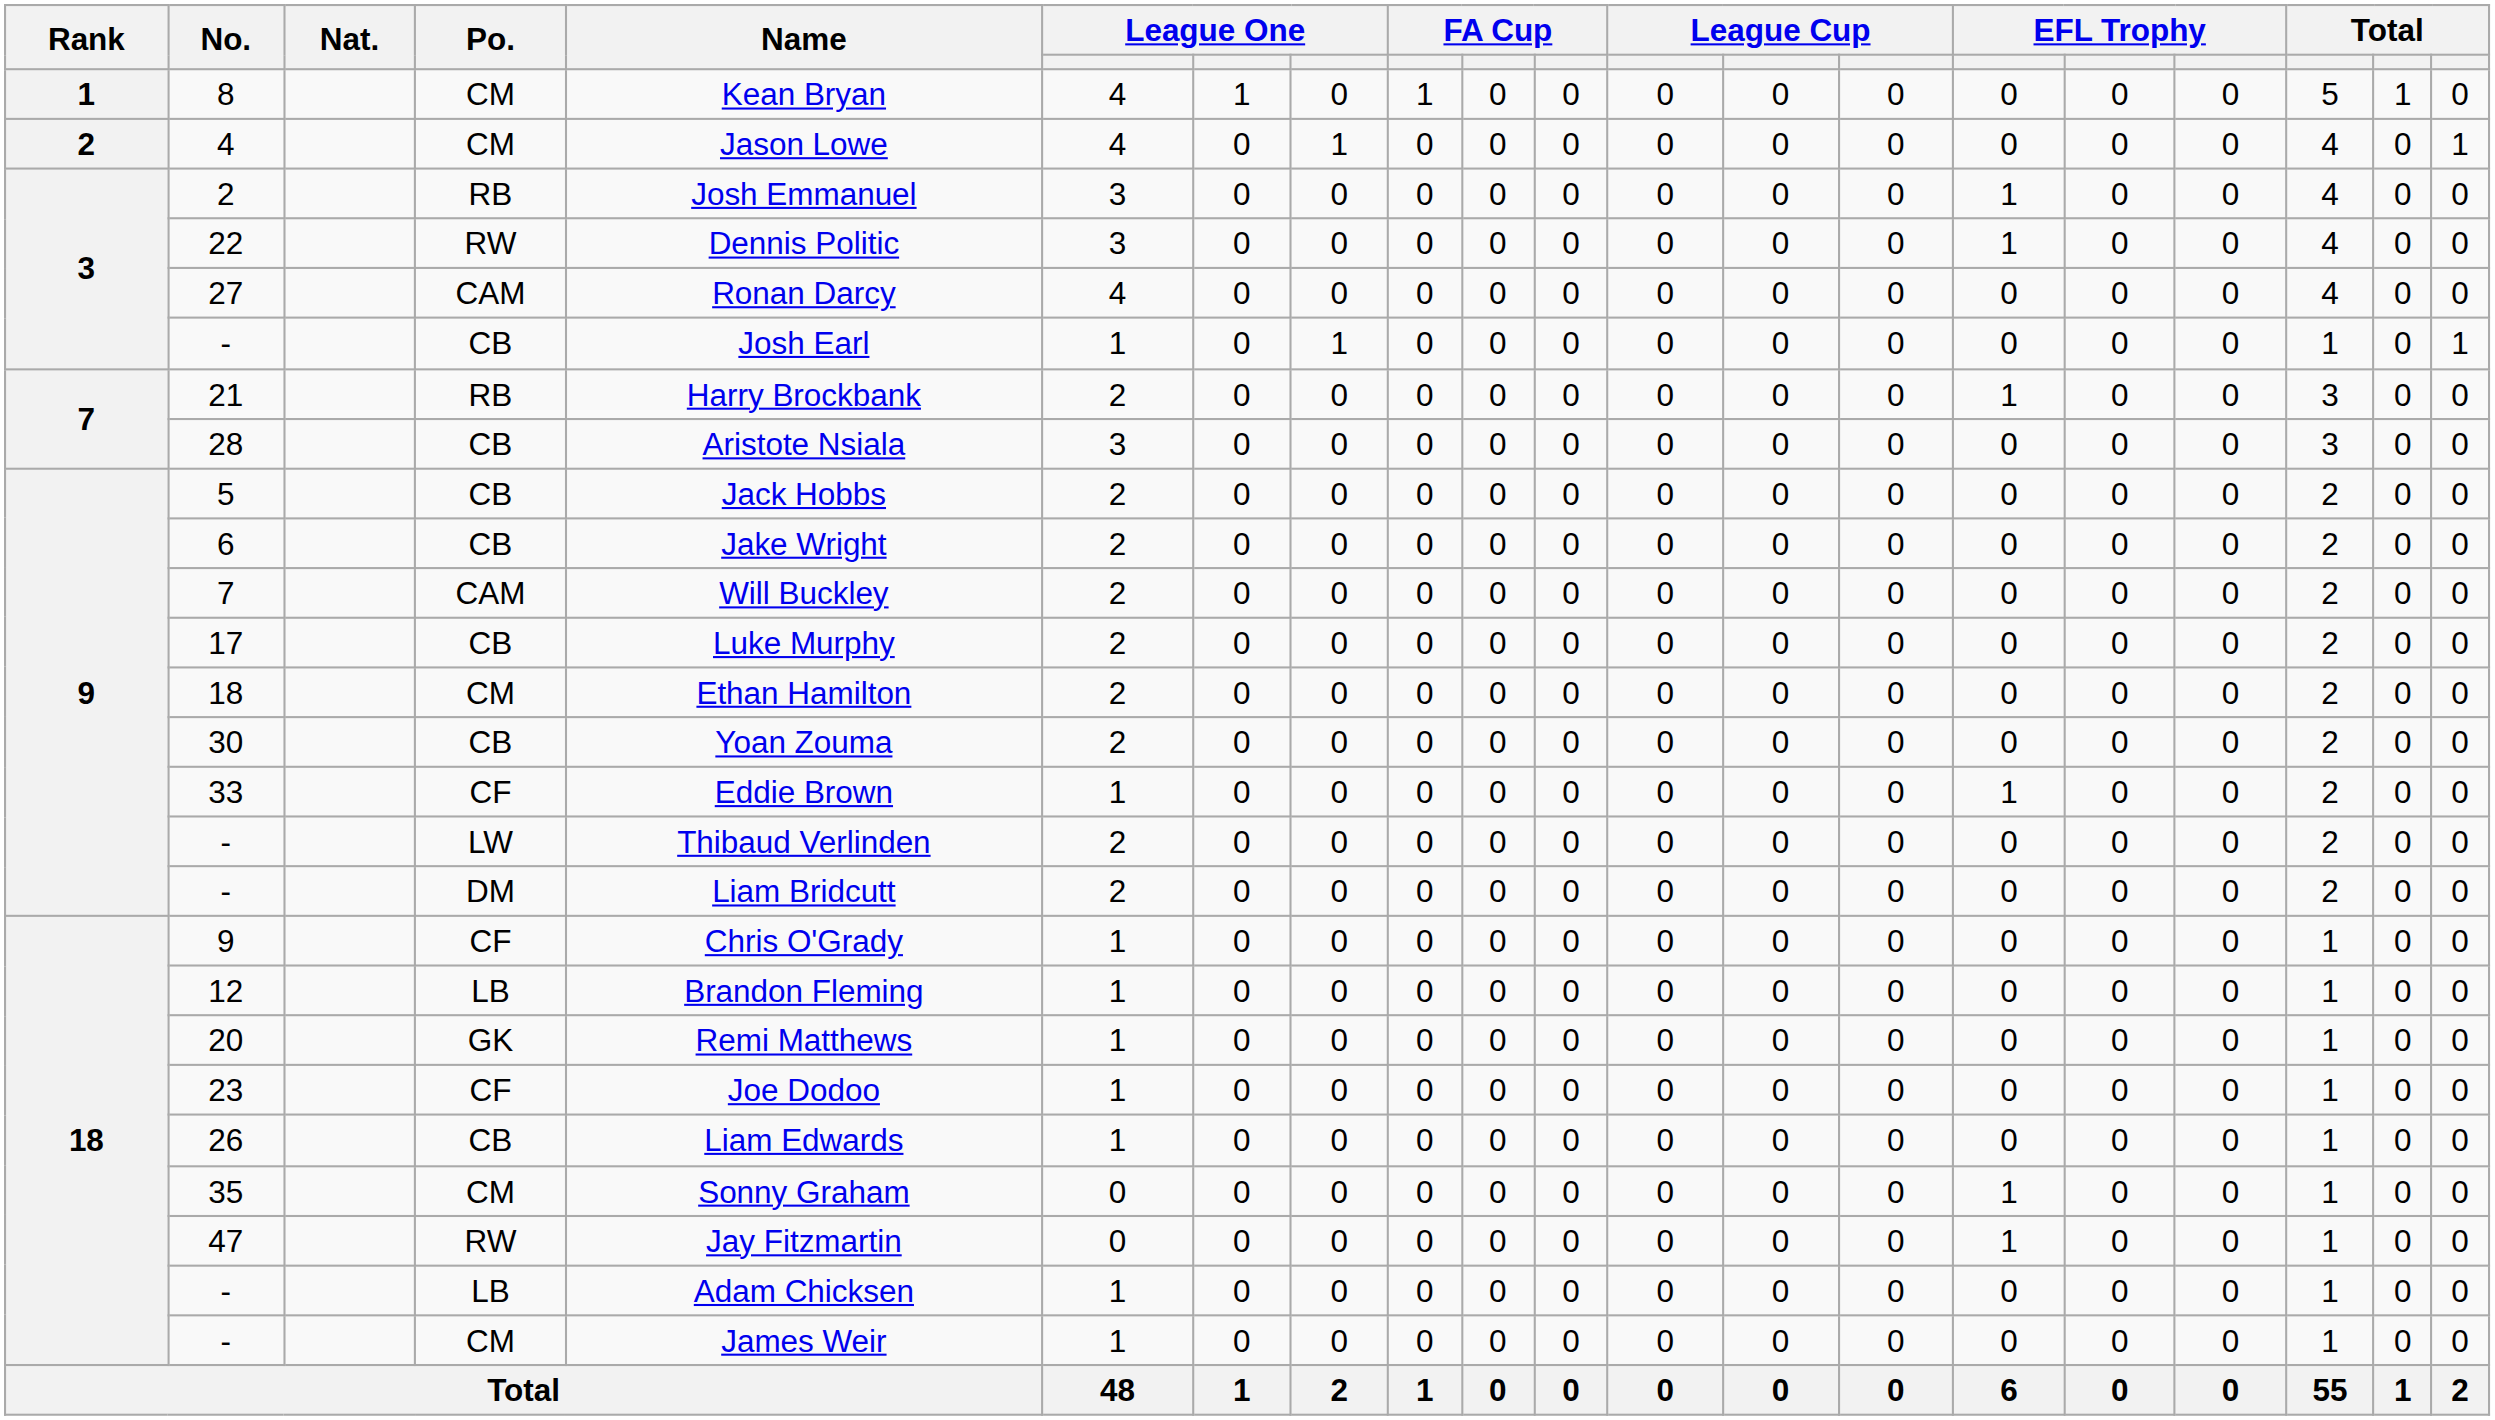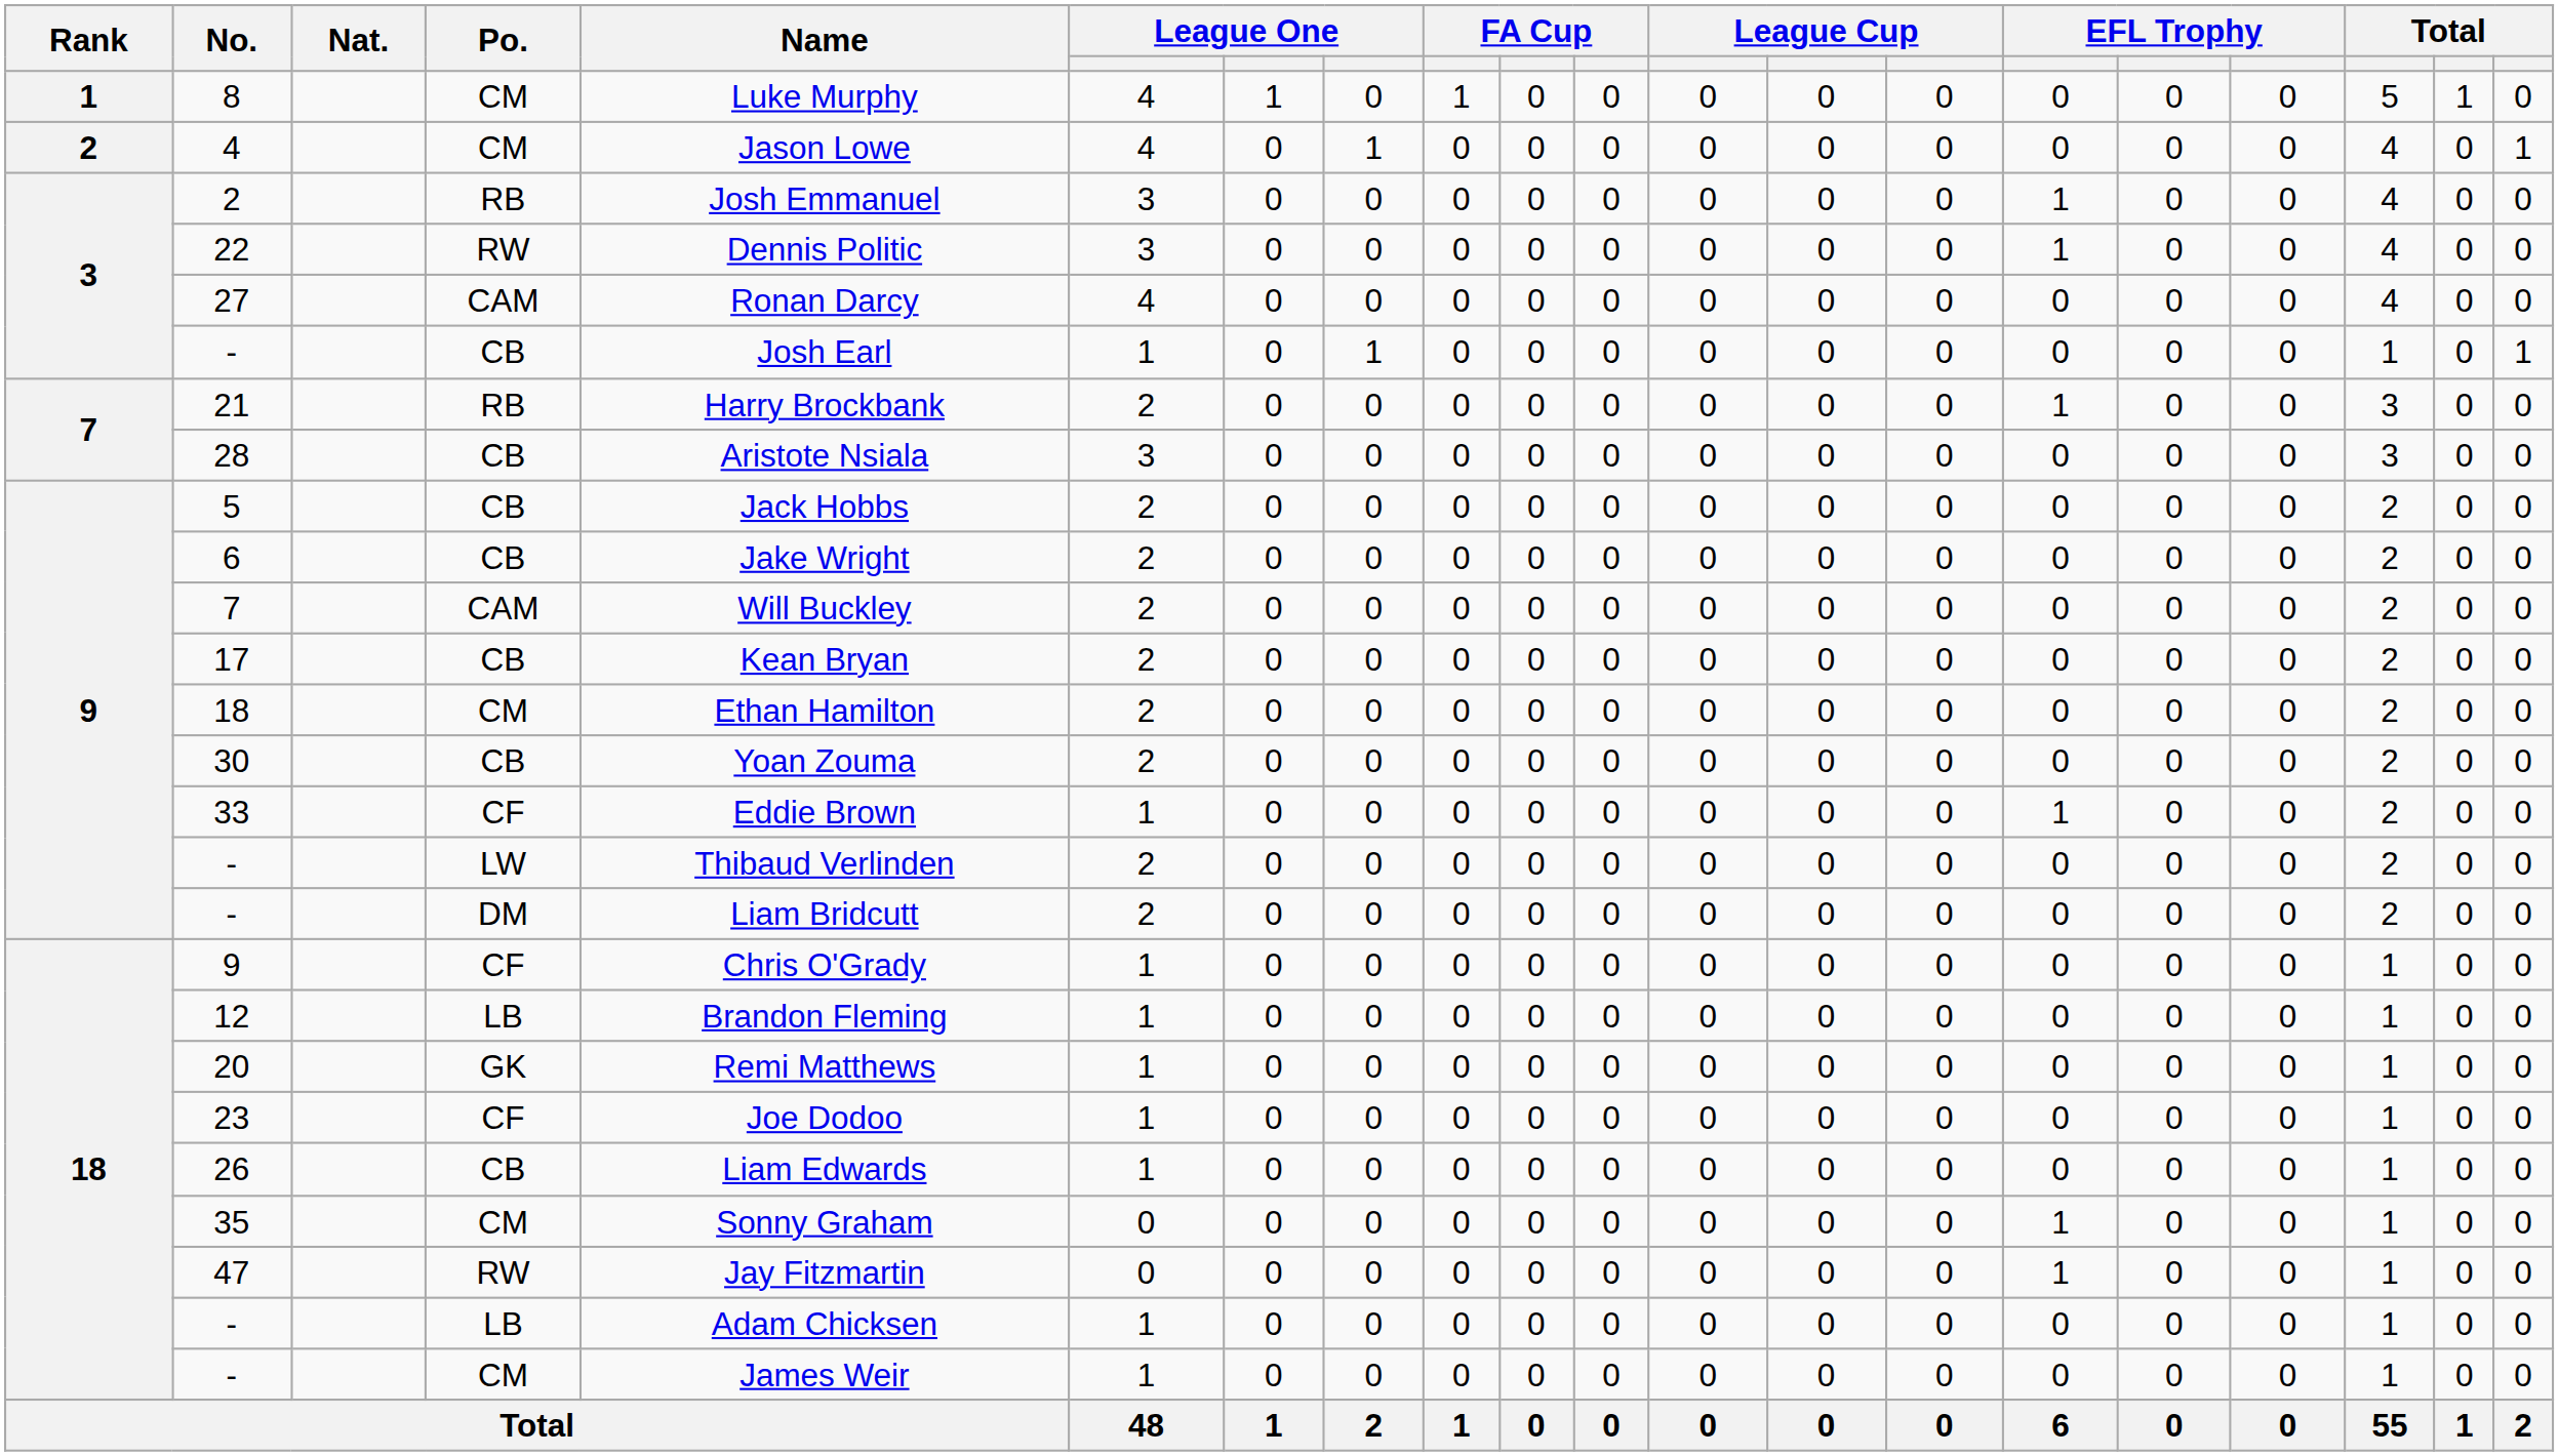8 | Name: Kean Bryan -> Luke Murphy
17 | Name: Luke Murphy -> Kean Bryan
